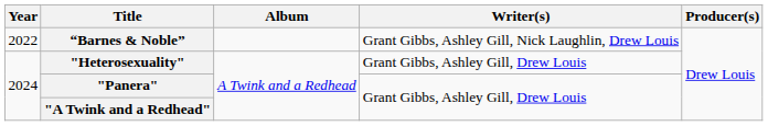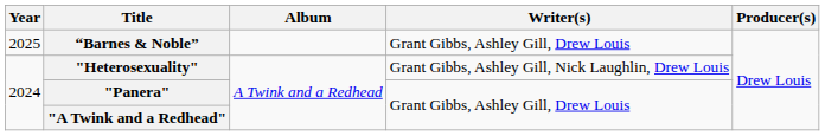“Barnes & Noble” | Year: 2022 -> 2025
“Barnes & Noble” | Writer(s): Grant Gibbs, Ashley Gill, Nick Laughlin, Drew Louis -> Grant Gibbs, Ashley Gill, Drew Louis
"Heterosexuality" | Writer(s): Grant Gibbs, Ashley Gill, Drew Louis -> Grant Gibbs, Ashley Gill, Nick Laughlin, Drew Louis
